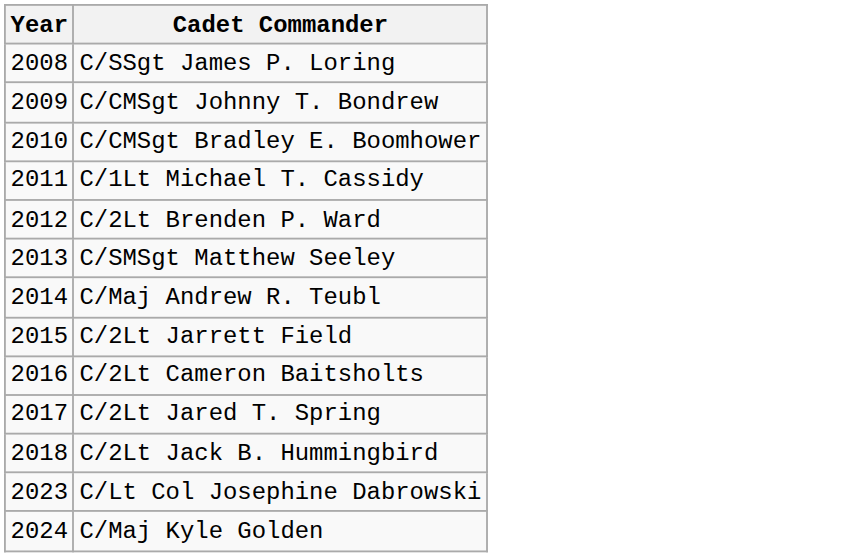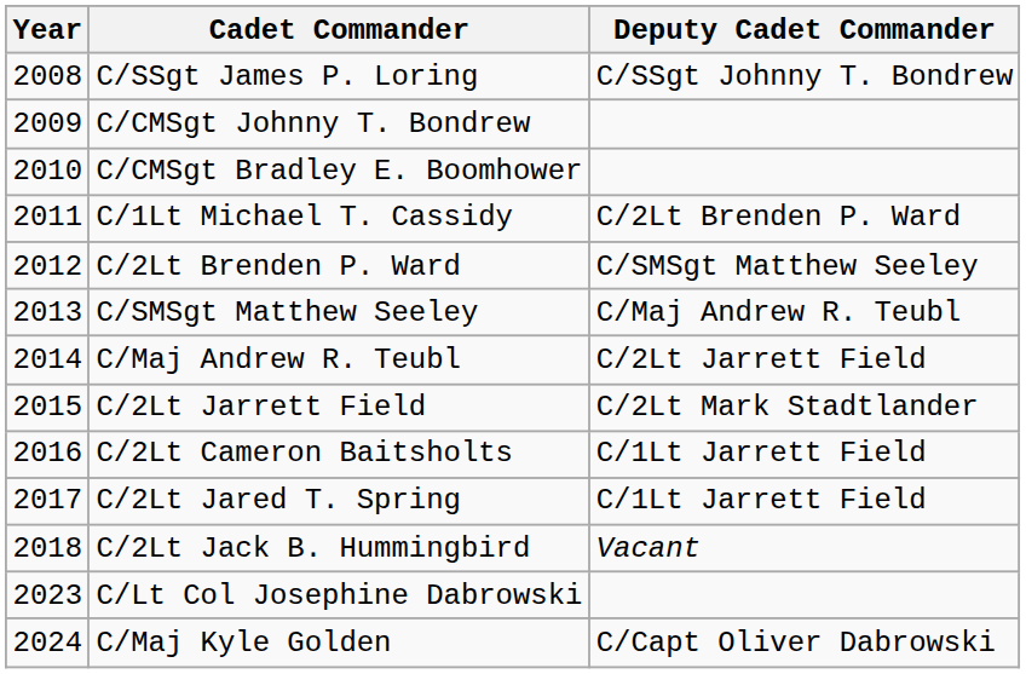+ column: Deputy Cadet Commander | C/SSgt Johnny T. Bondrew | C/2Lt Brenden P. Ward | C/SMSgt Matthew Seeley | C/Maj Andrew R. Teubl | C/2Lt Jarrett Field | C/2Lt Mark Stadtlander | C/1Lt Jarrett Field | C/1Lt Jarrett Field | Vacant | C/Capt Oliver Dabrowski
